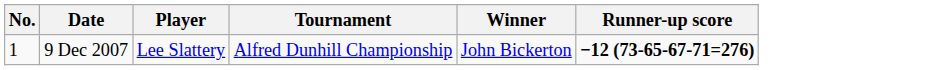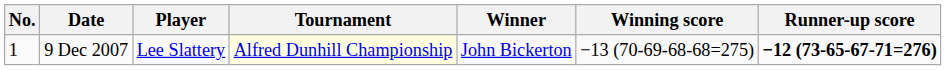+ column: Winning score | −13 (70-69-68-68=275)
9 Dec 2007 | Tournament: no background -> lightyellow background
